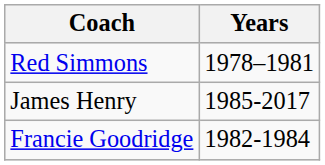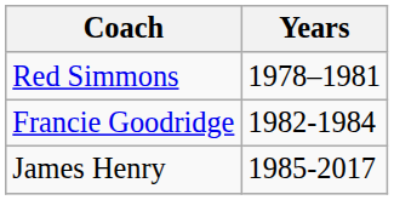rows swapped: Francie Goodridge <-> James Henry
